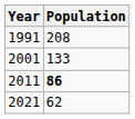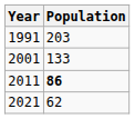1991 | Population: 208 -> 203
